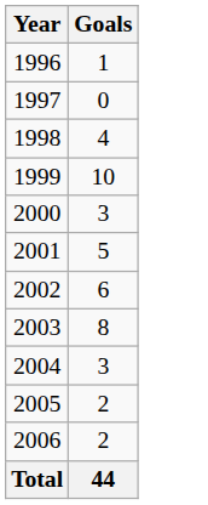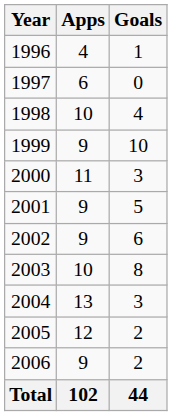+ column: Apps | 4 | 6 | 10 | 9 | 11 | 9 | 9 | 10 | 13 | 12 | 9 | 102
